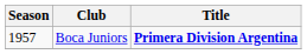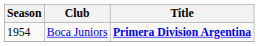Boca Juniors | Season: 1957 -> 1954
